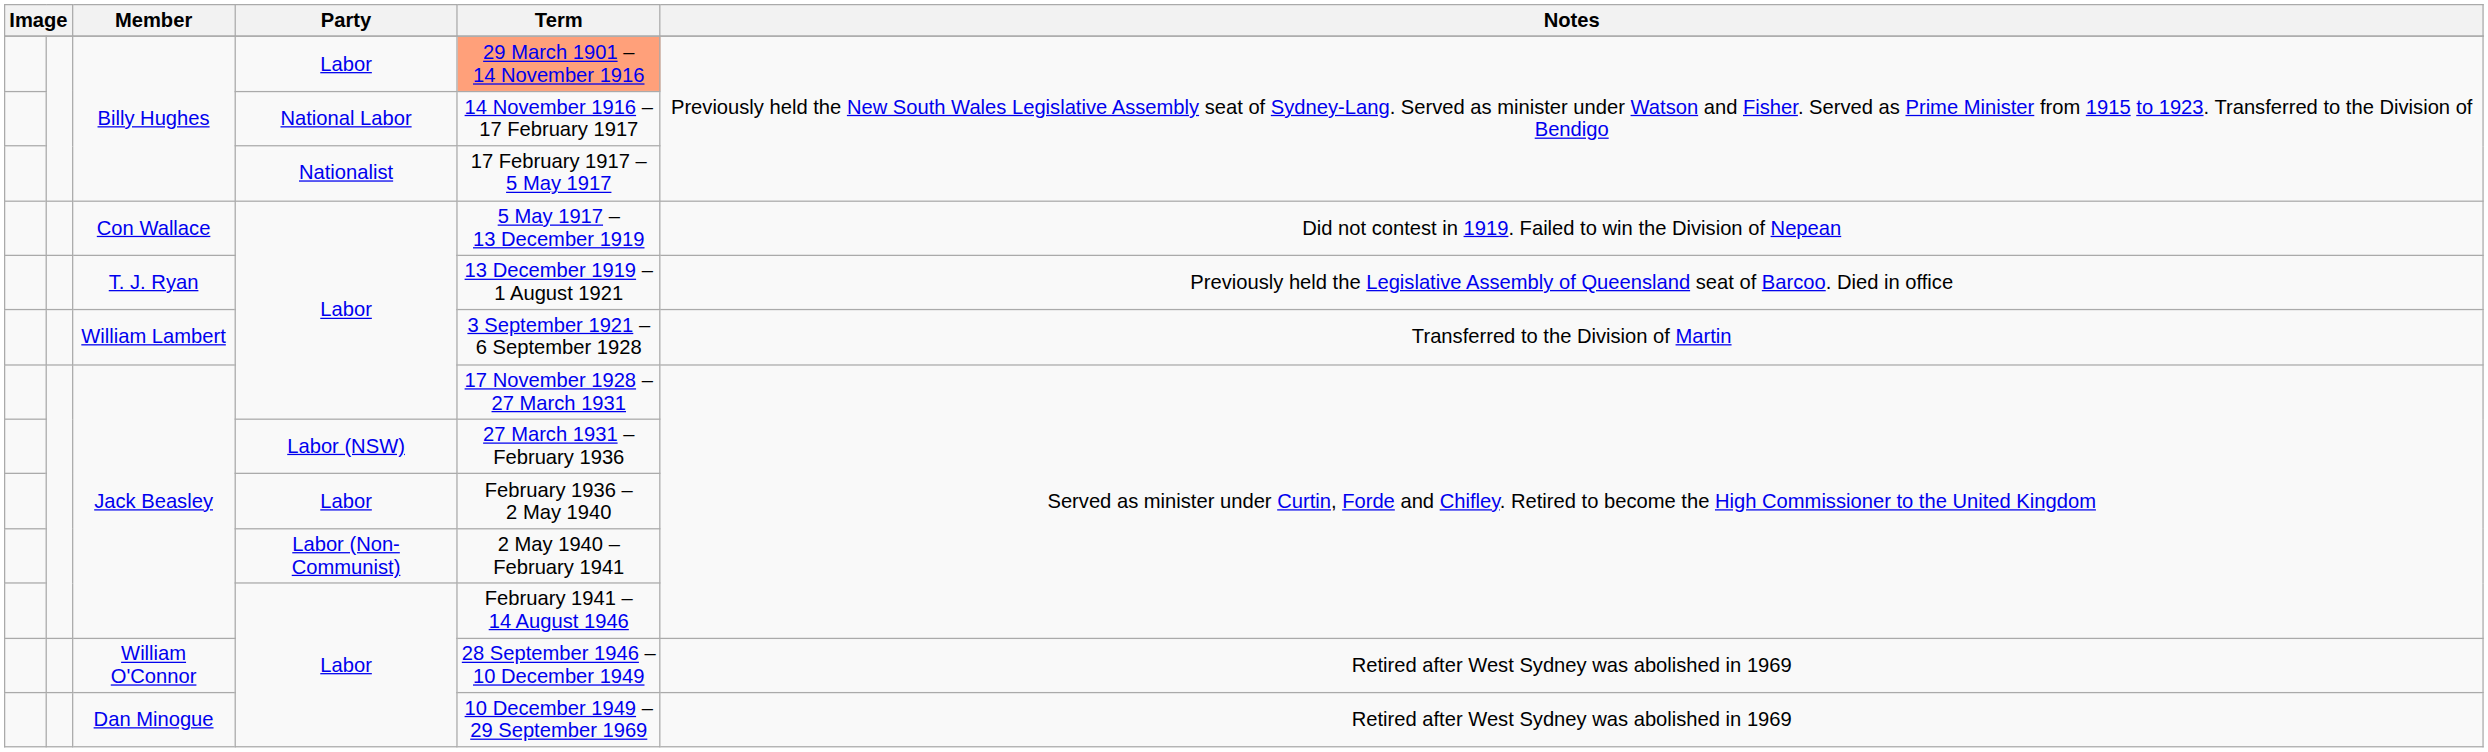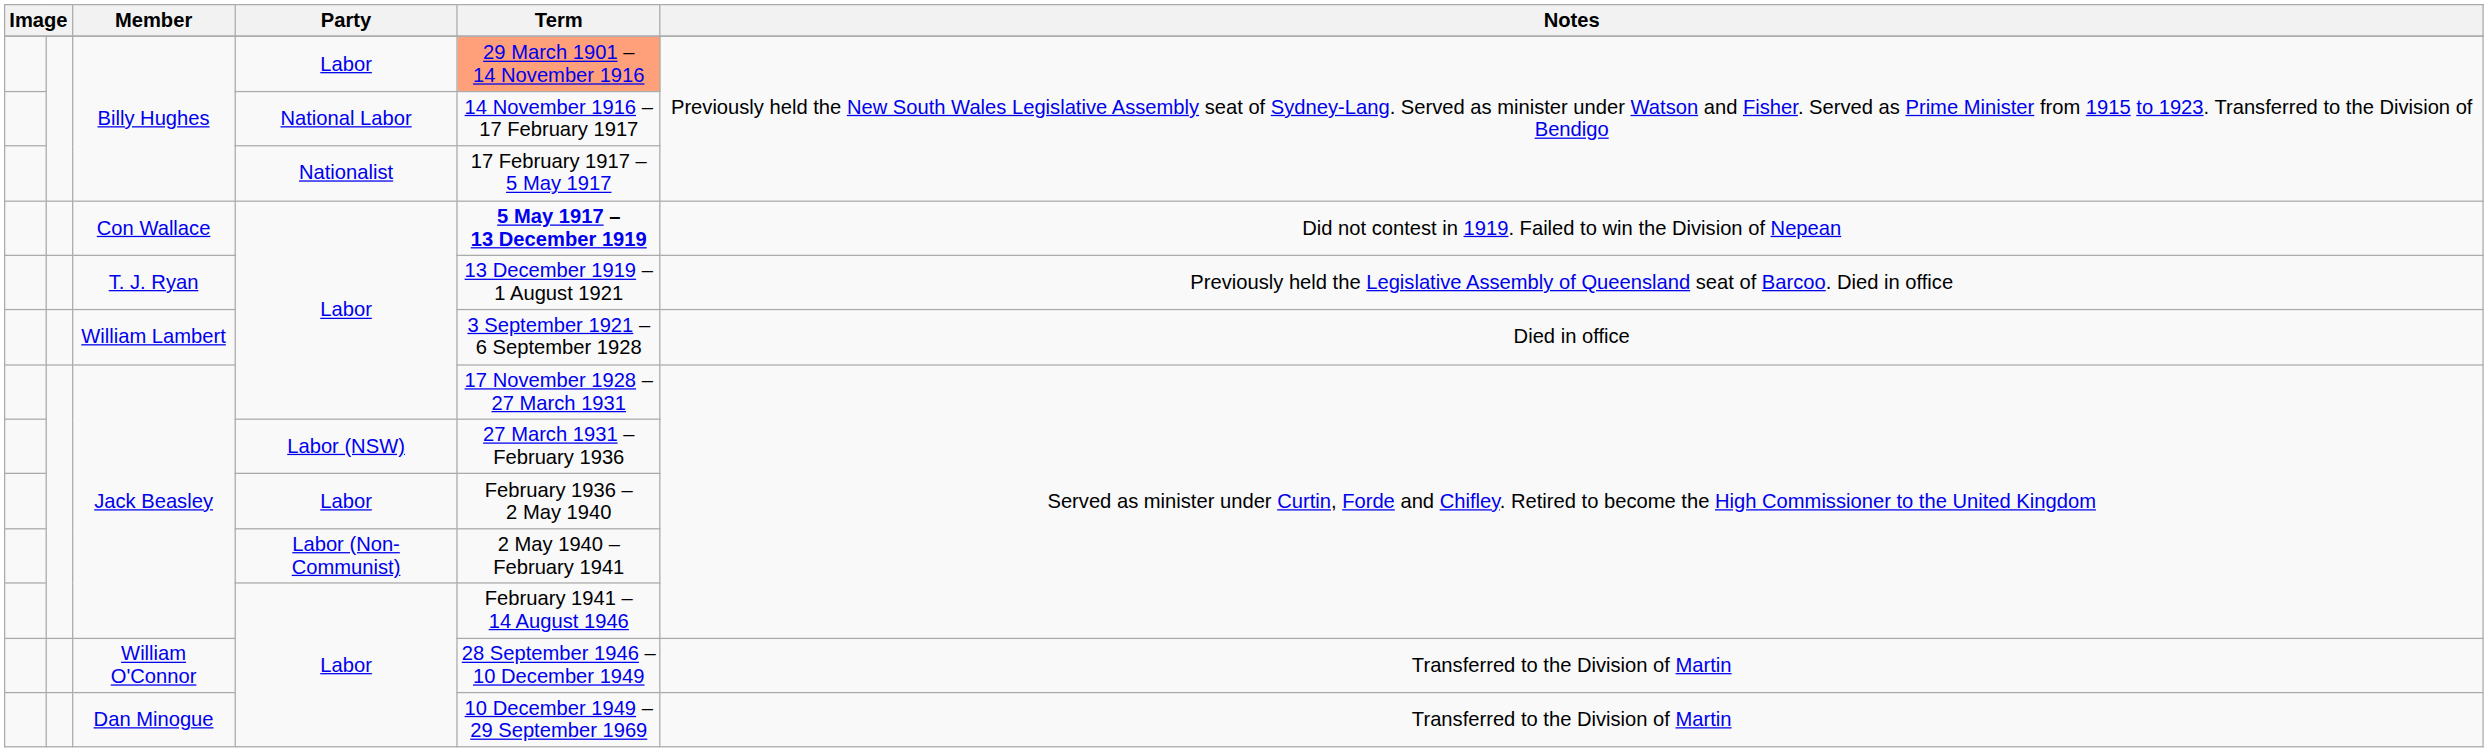Con Wallace | Term: normal -> bold
William Lambert | Notes: Transferred to the Division of Martin -> Died in office
William O'Connor | Notes: Retired after West Sydney was abolished in 1969 -> Transferred to the Division of Martin
Dan Minogue | Notes: Retired after West Sydney was abolished in 1969 -> Transferred to the Division of Martin
